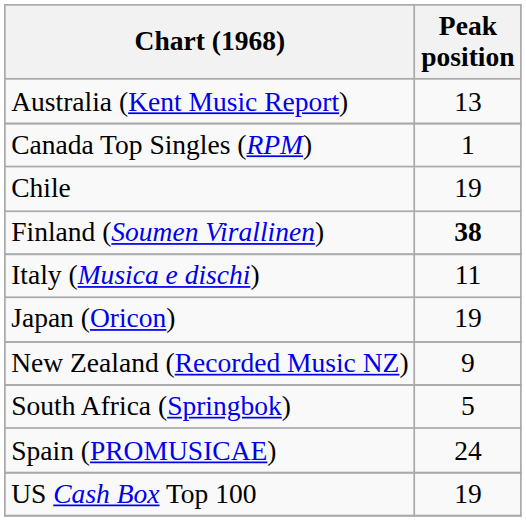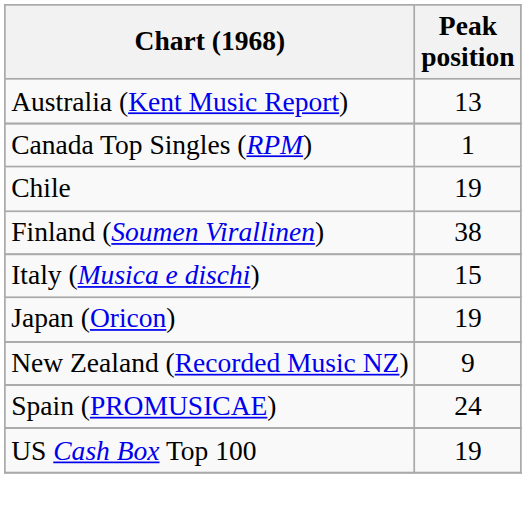Finland (Soumen Virallinen) | Peak position: bold -> normal
Italy (Musica e dischi) | Peak position: 11 -> 15
- row: South Africa (Springbok) | 5
